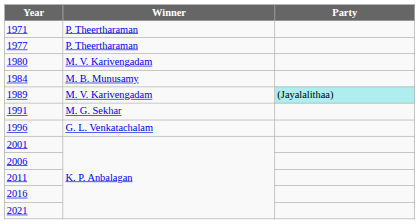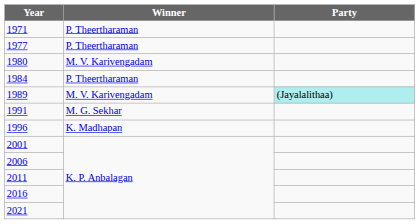1984 | Winner: M. B. Munusamy -> P. Theertharaman
1996 | Winner: G. L. Venkatachalam -> K. Madhapan
